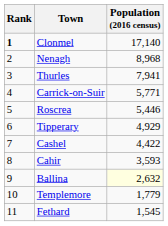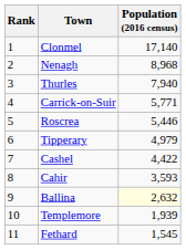Clonmel | Rank: bold -> normal
Thurles | Population (2016 census): 7,941 -> 7,940
Tipperary | Population (2016 census): 4,929 -> 4,979
Templemore | Population (2016 census): 1,779 -> 1,939
